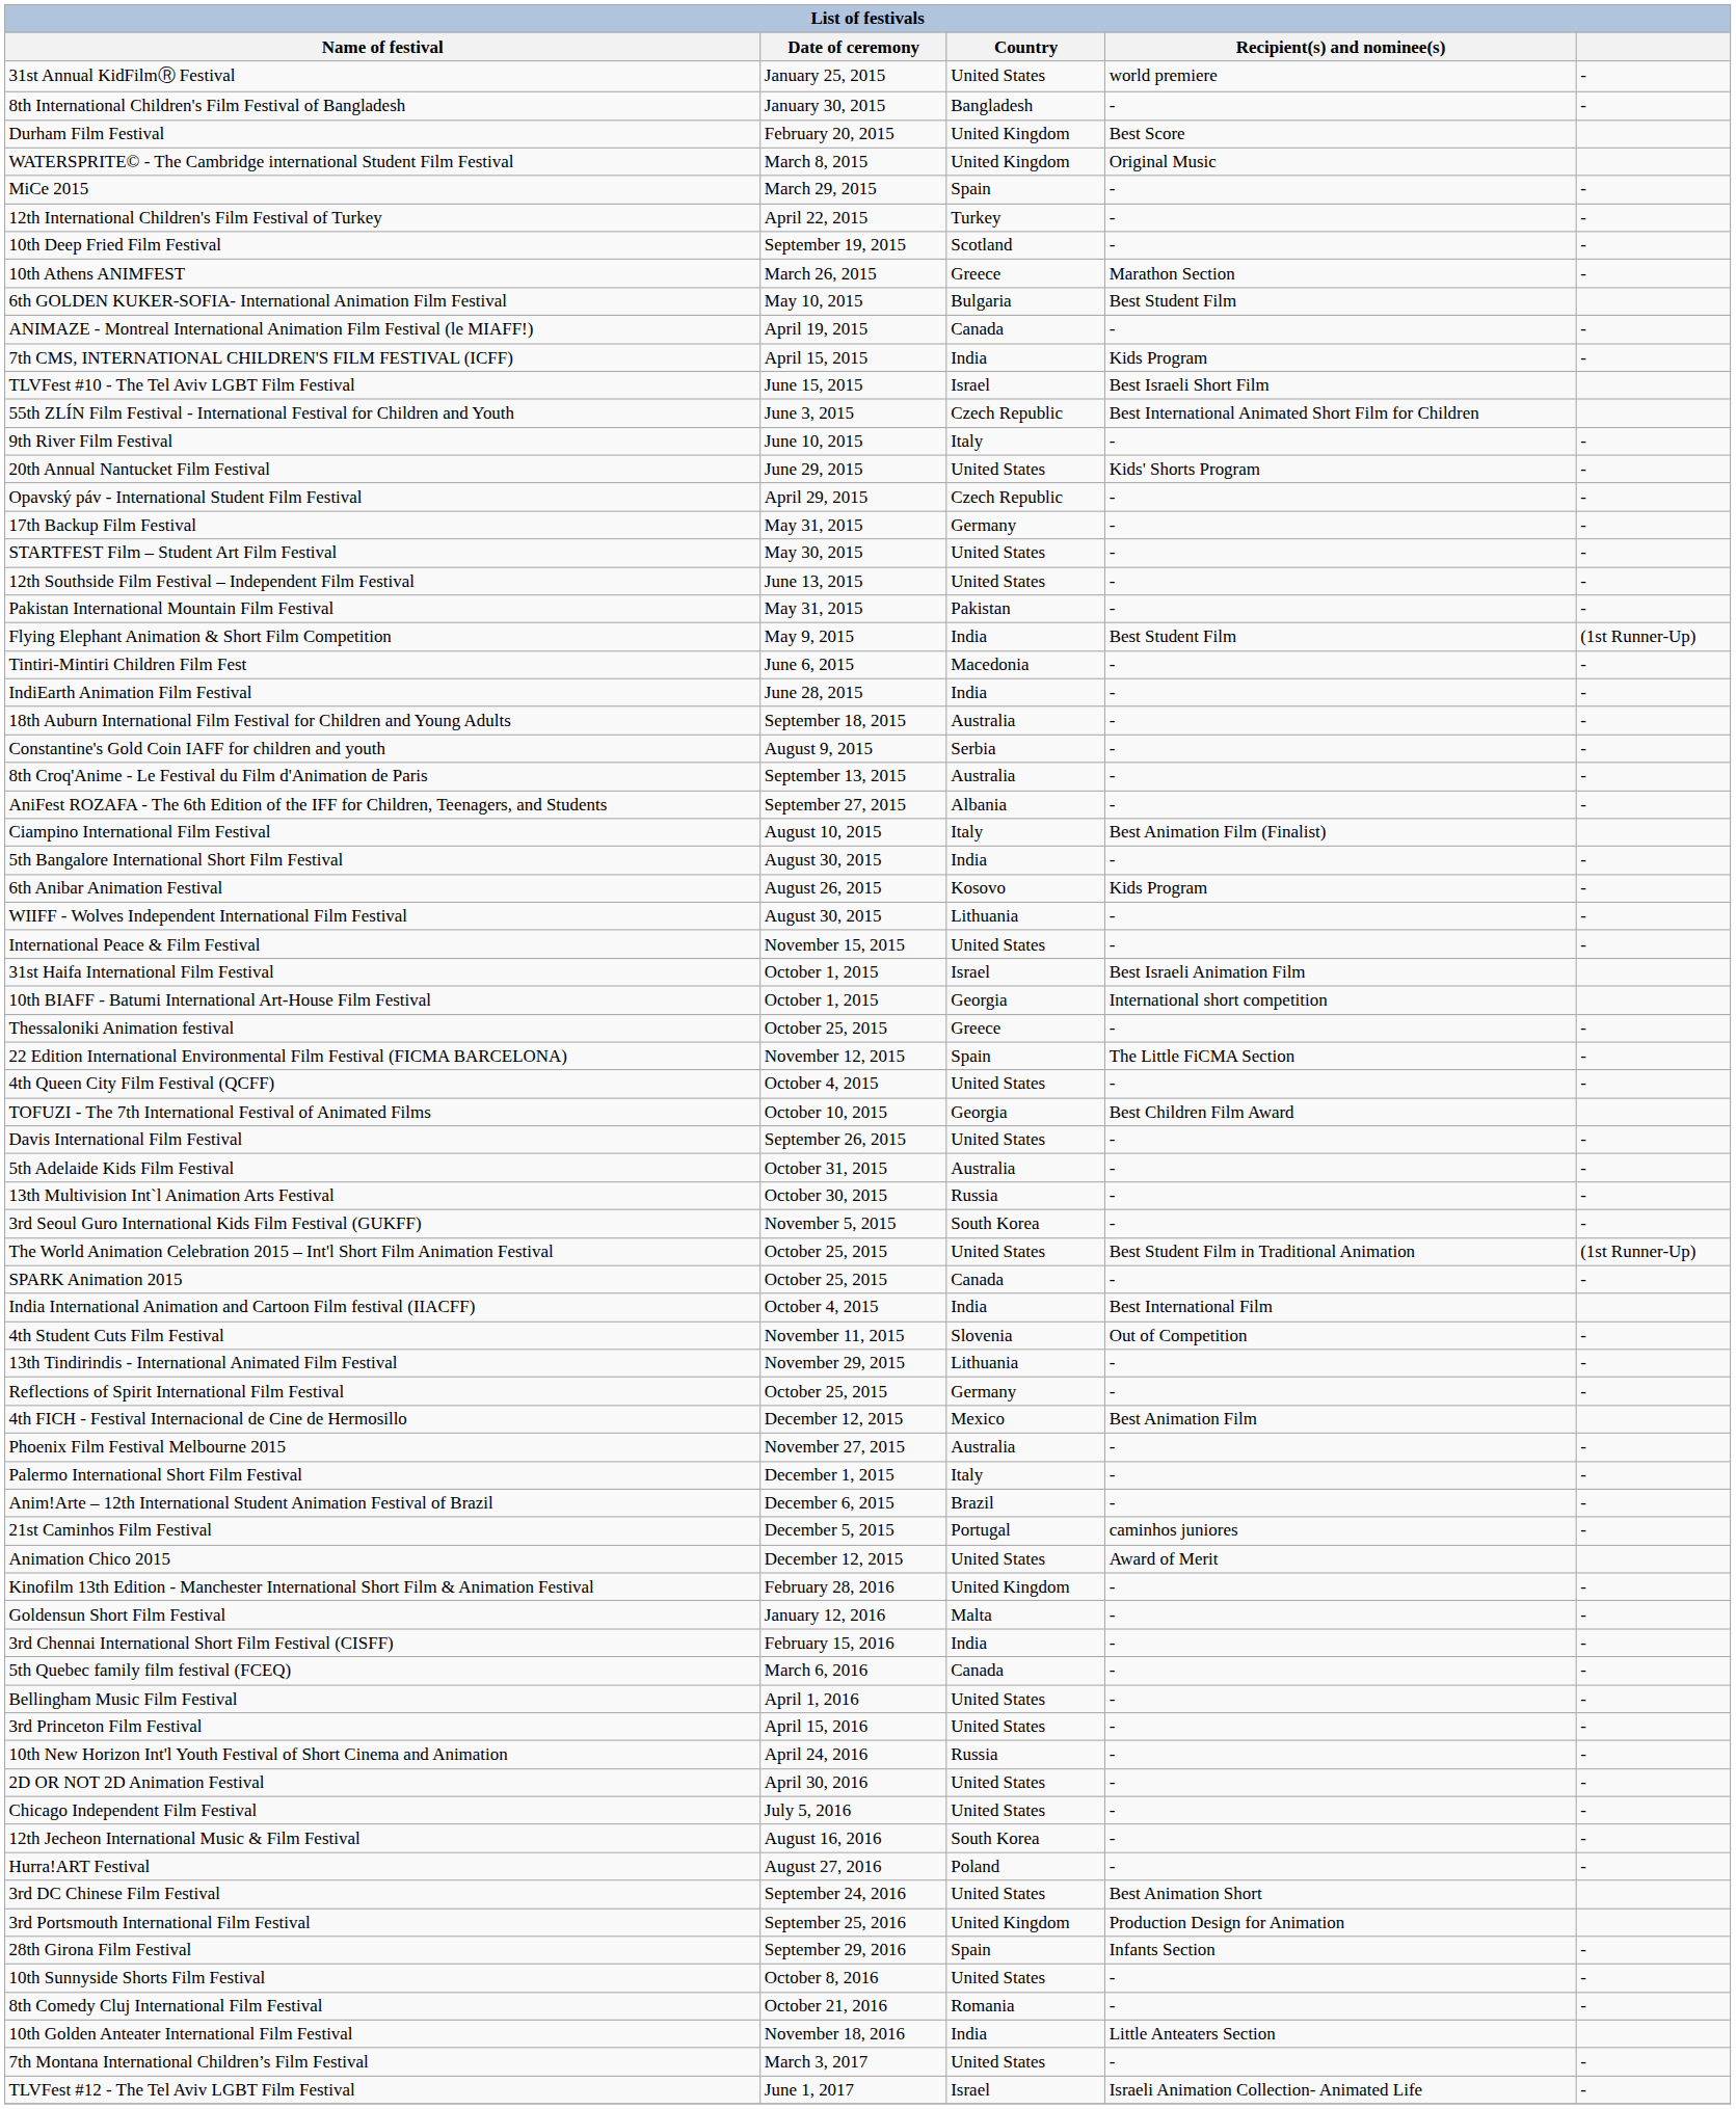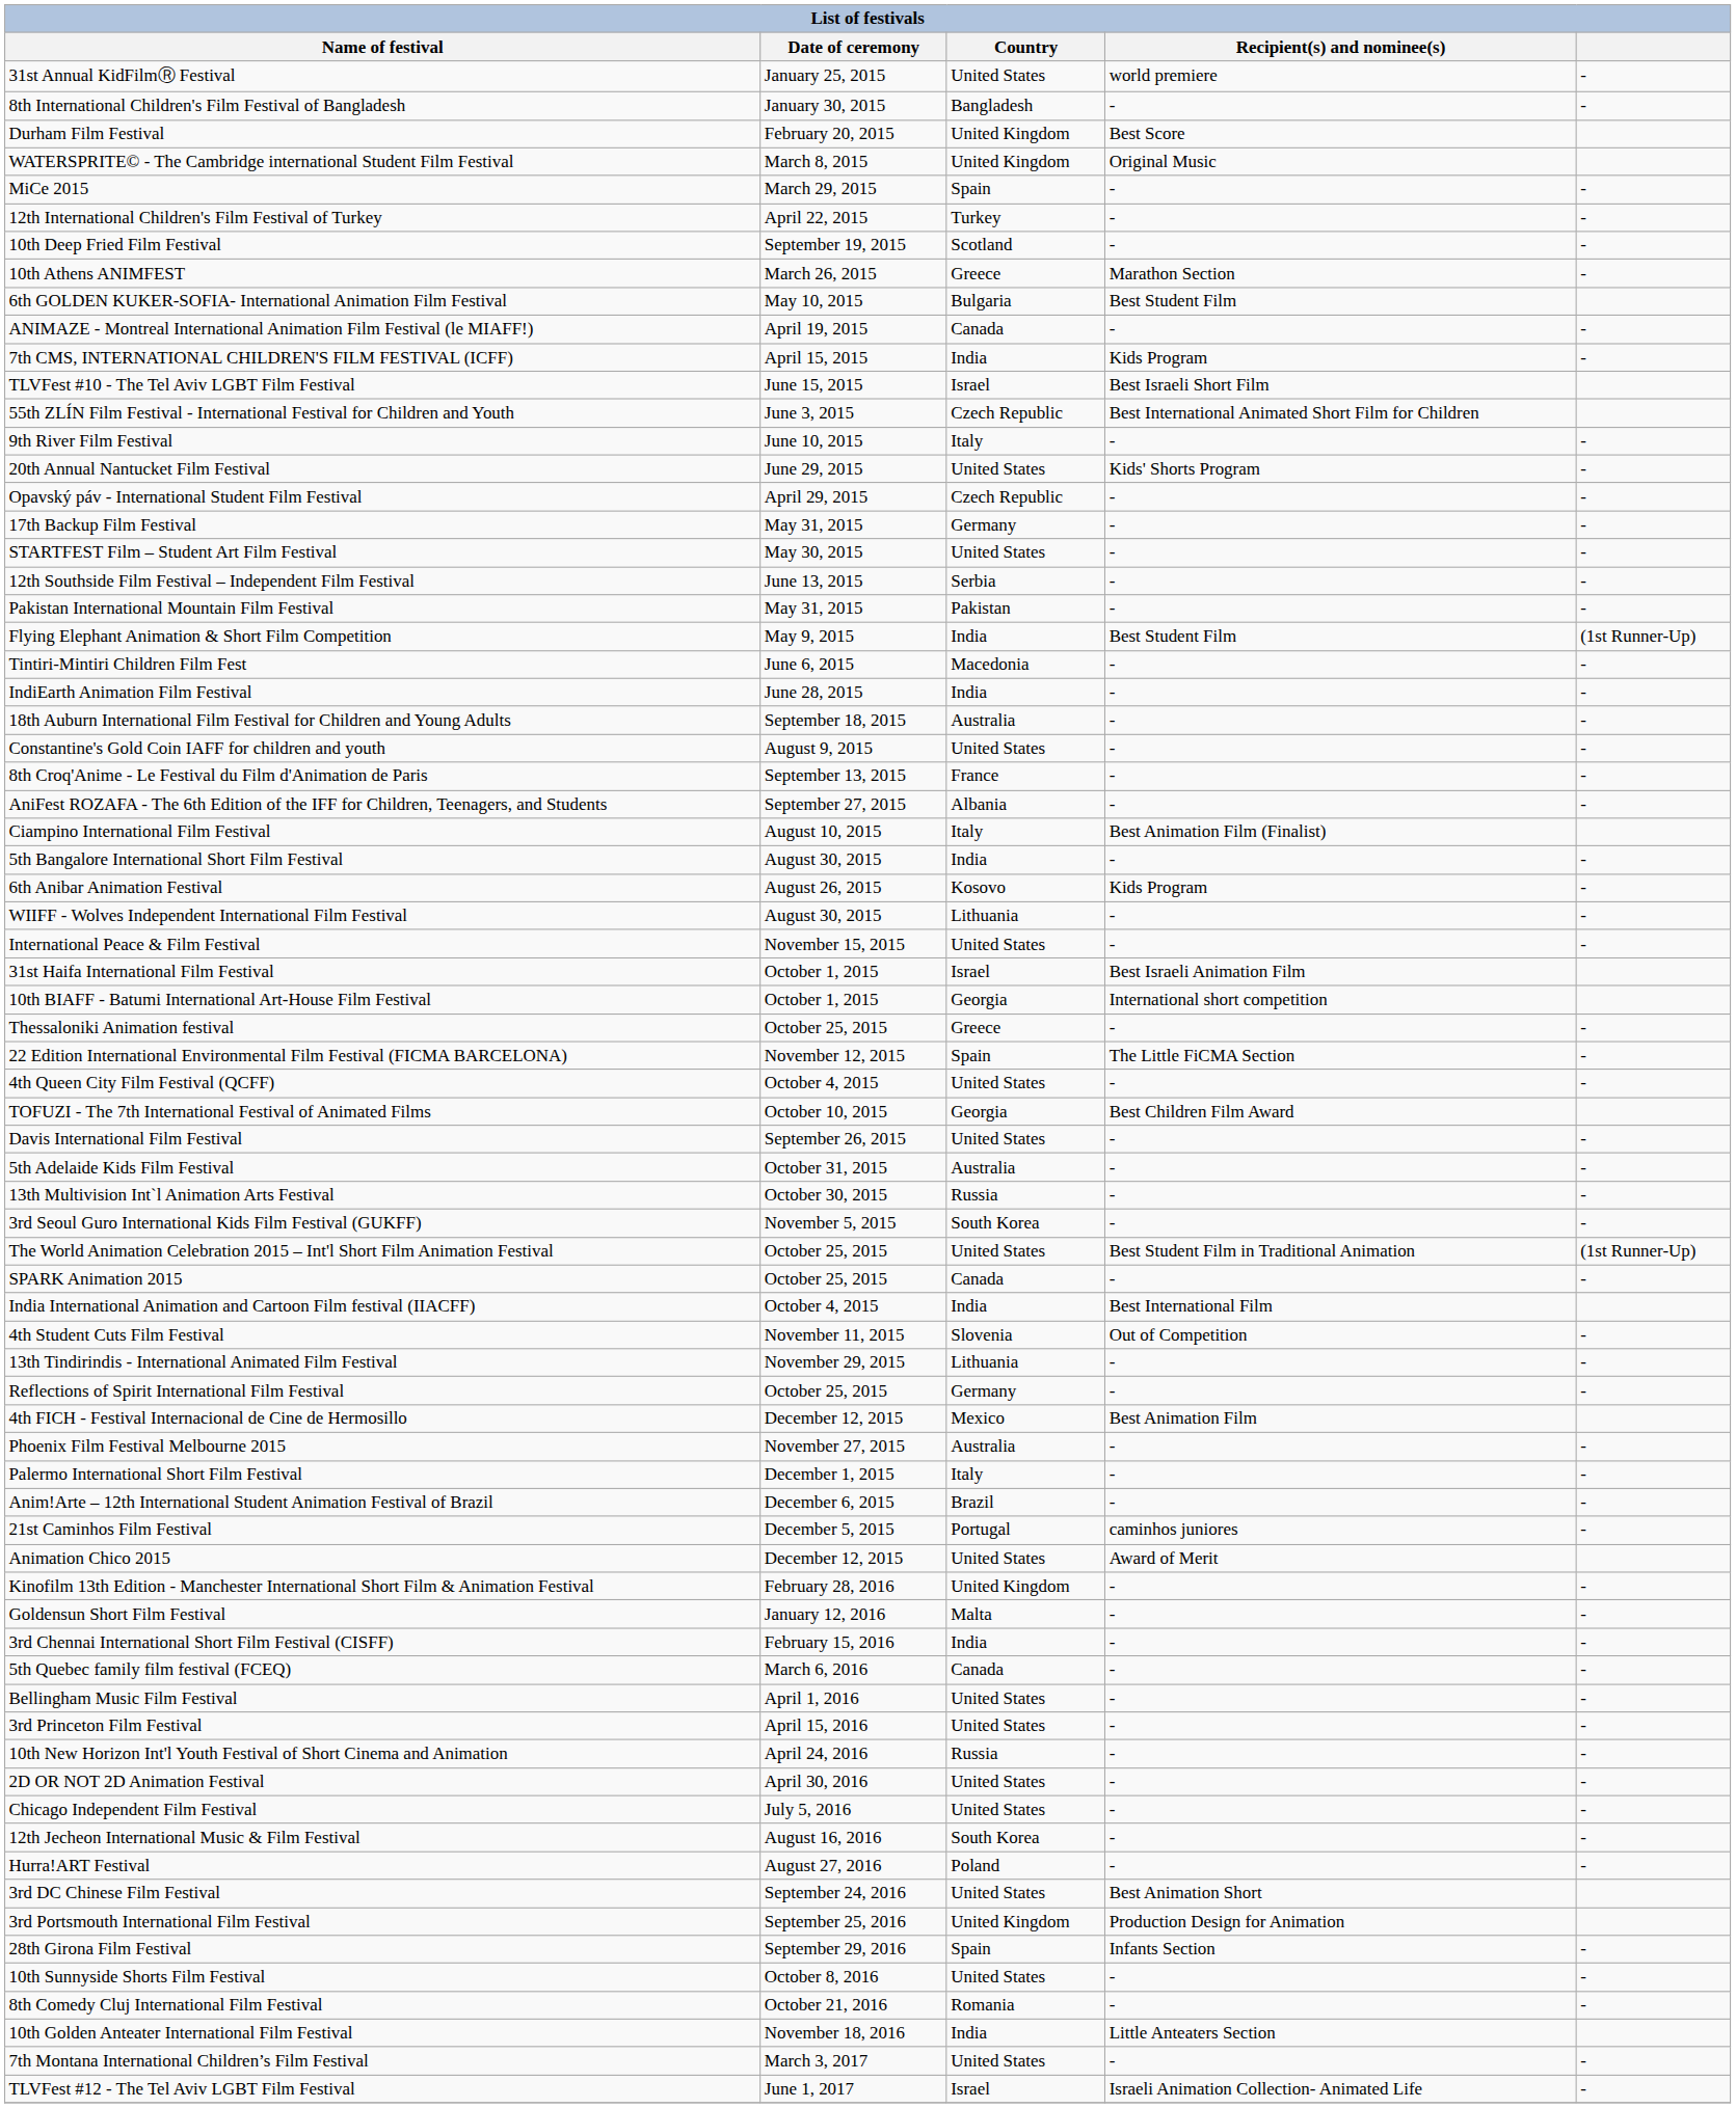12th Southside Film Festival – Independent Film Festival | Country: United States -> Serbia
Constantine's Gold Coin IAFF for children and youth | Country: Serbia -> United States
8th Croq'Anime - Le Festival du Film d'Animation de Paris | Country: Australia -> France
